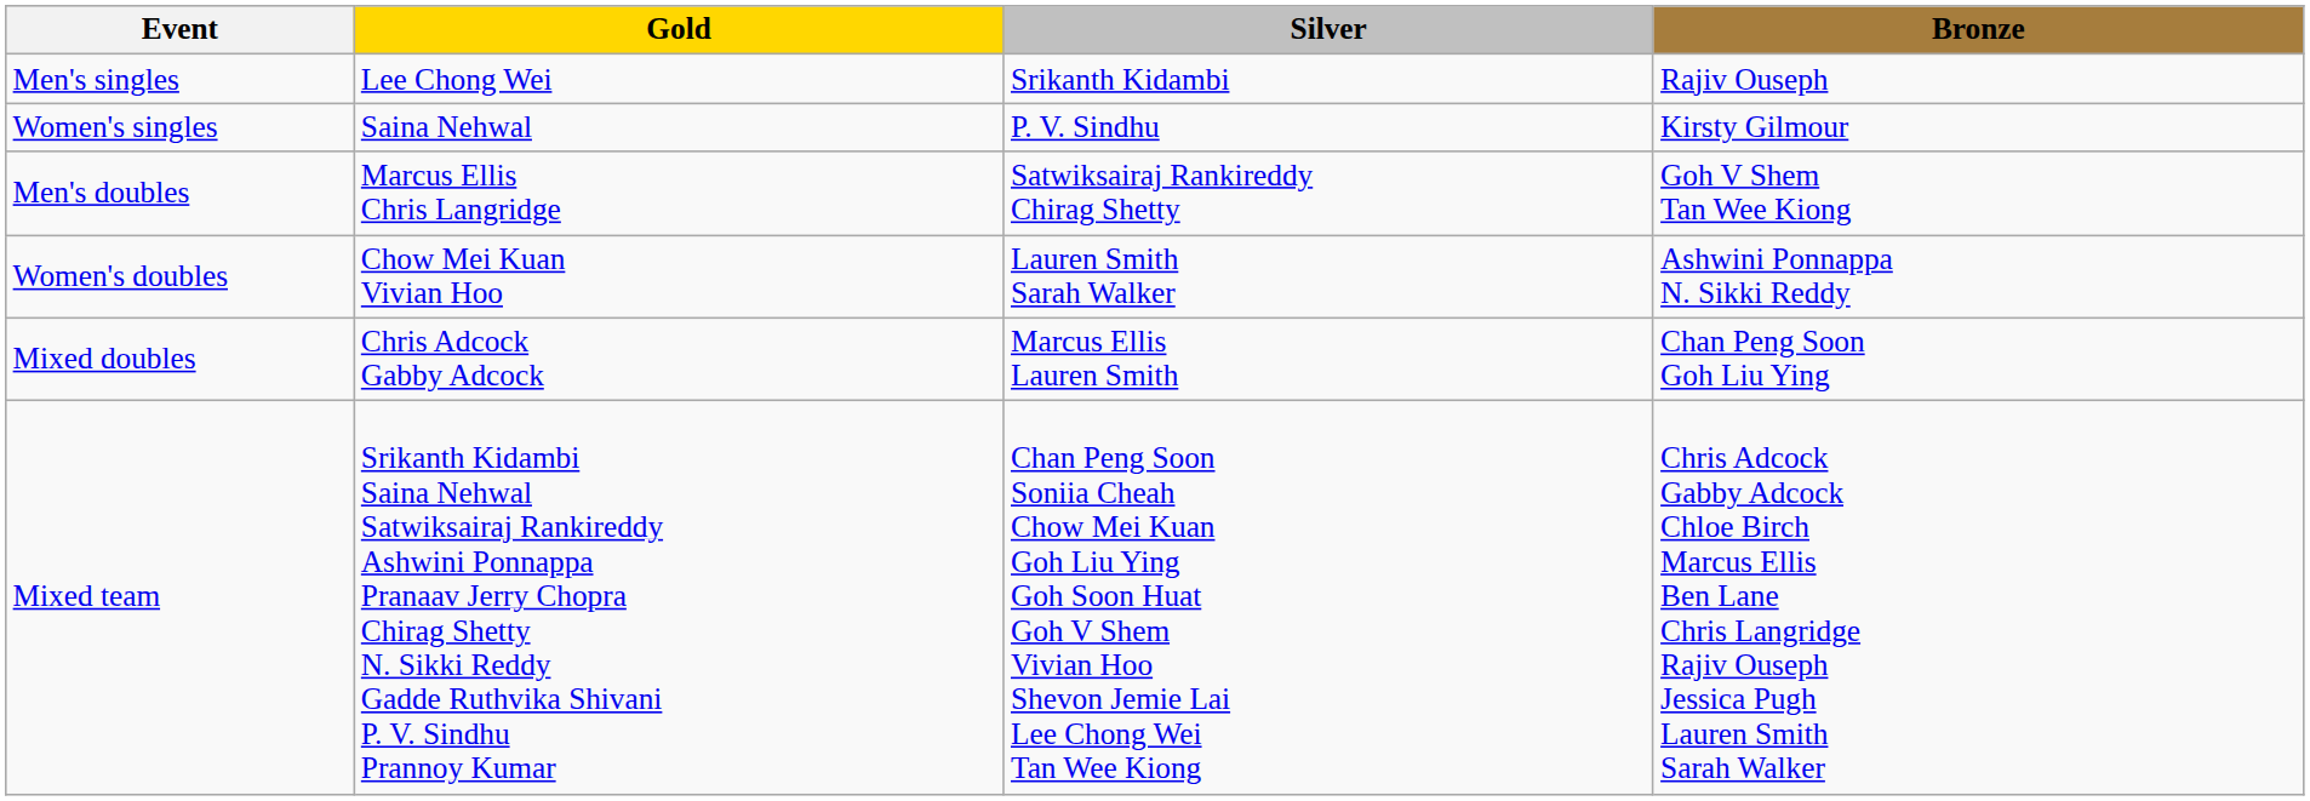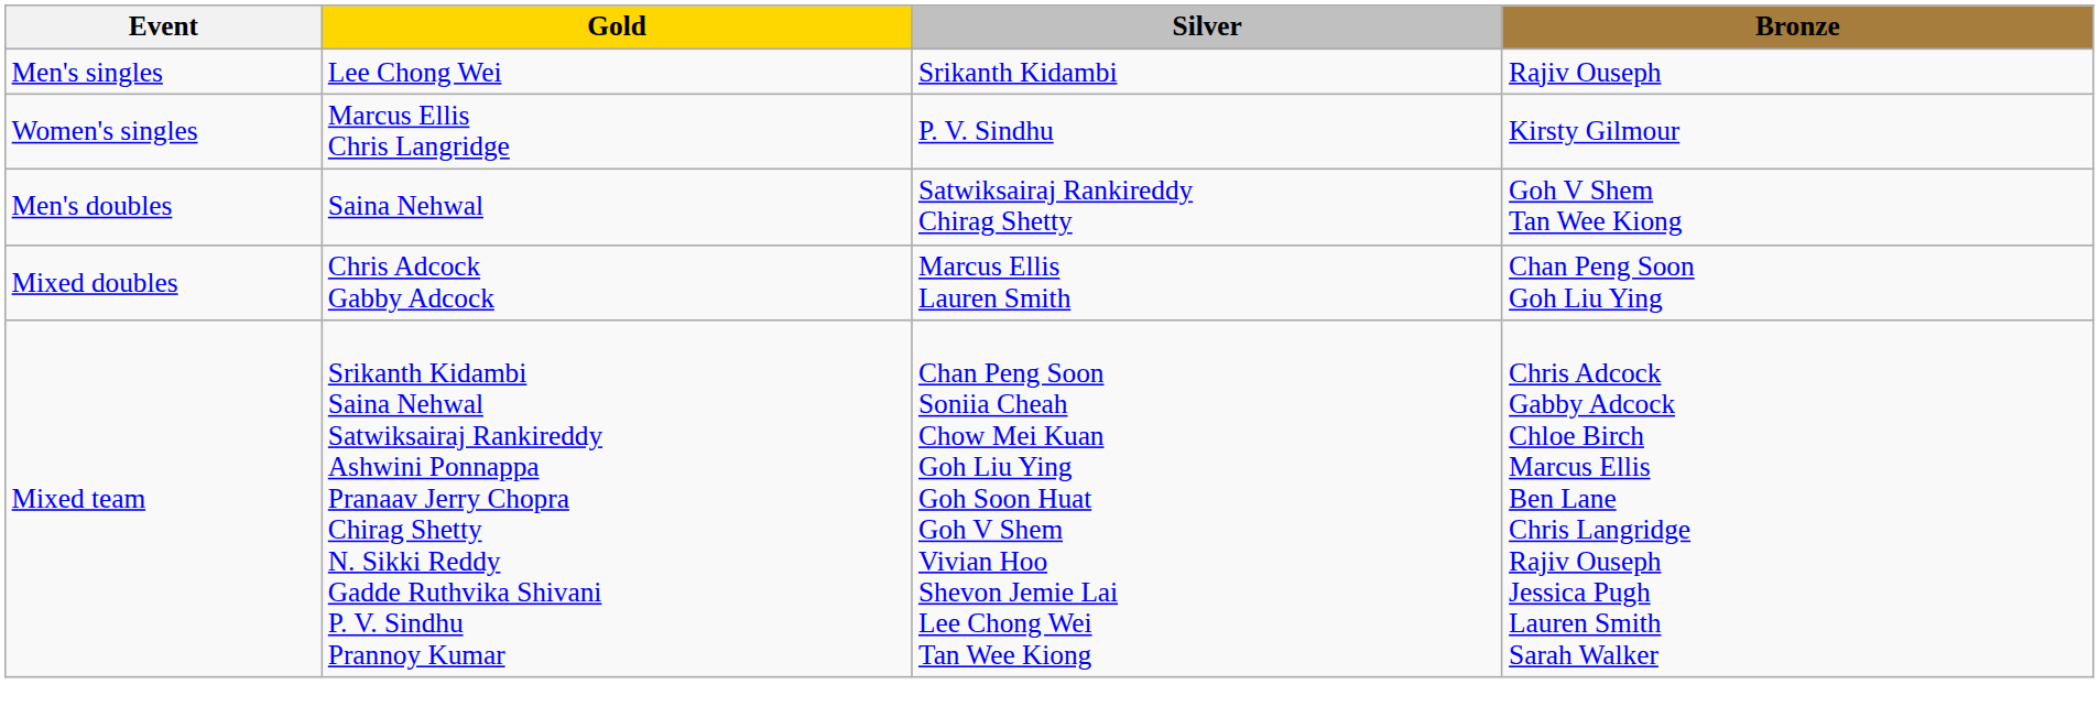Women's singles | Gold: Saina Nehwal -> Marcus Ellis Chris Langridge
Men's doubles | Gold: Marcus Ellis Chris Langridge -> Saina Nehwal
- row: Women's doubles | Chow Mei Kuan Vivian Hoo | Lauren Smith Sarah Walker | Ashwini Ponnappa N. Sikki Reddy
